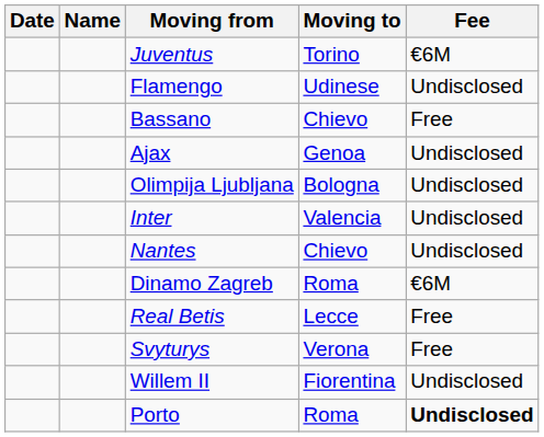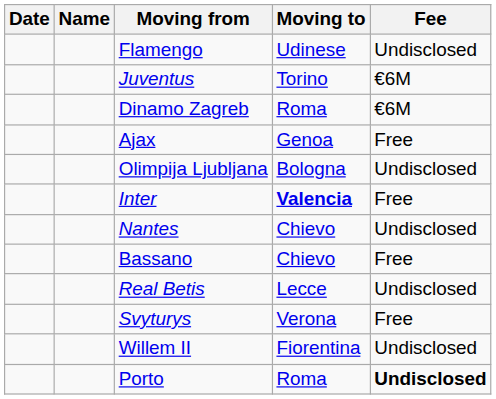rows swapped: Juventus <-> Flamengo
rows swapped: Bassano <-> Dinamo Zagreb
Ajax | Fee: Undisclosed -> Free
Inter | Moving to: normal -> bold
Inter | Fee: Undisclosed -> Free
Real Betis | Fee: Free -> Undisclosed
